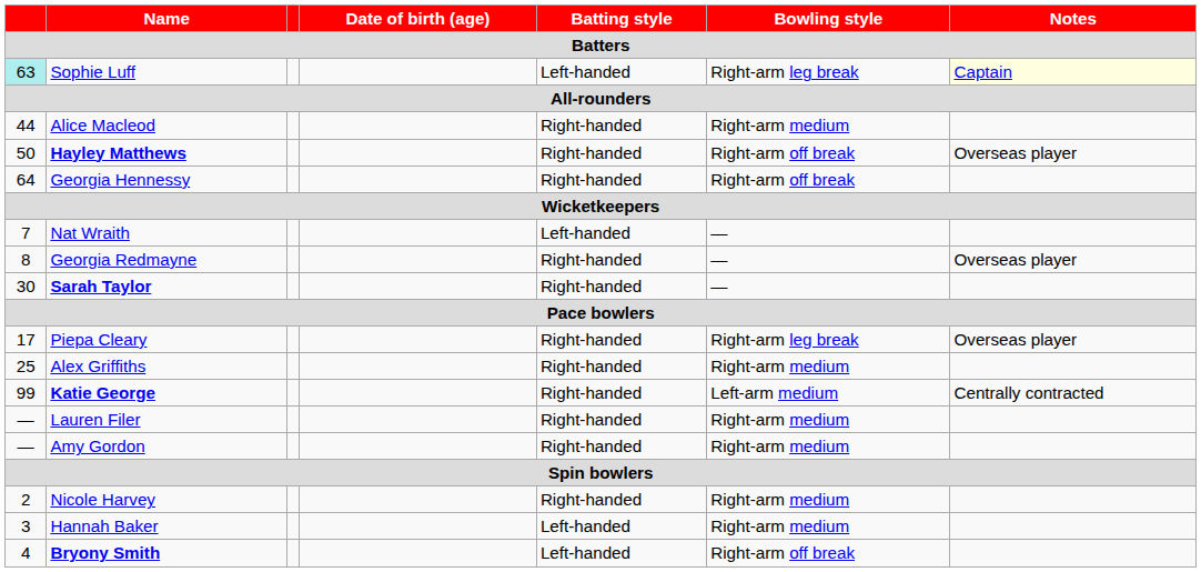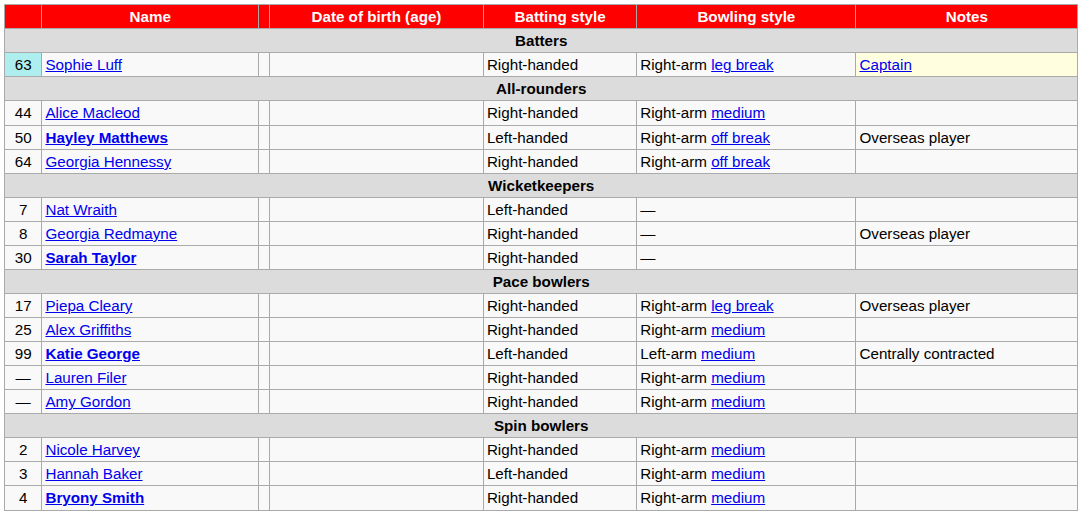Sophie Luff | Batting style: Left-handed -> Right-handed
Hayley Matthews | Batting style: Right-handed -> Left-handed
Katie George | Batting style: Right-handed -> Left-handed
Bryony Smith | Batting style: Left-handed -> Right-handed
Bryony Smith | Bowling style: Right-arm off break -> Right-arm medium
